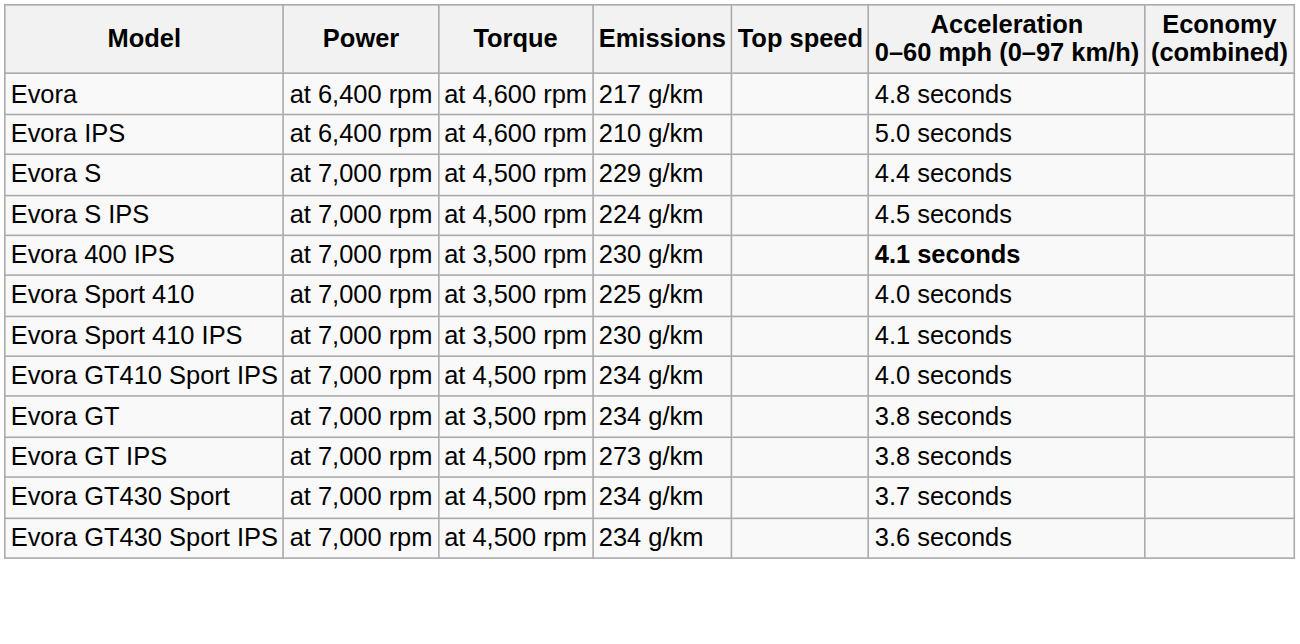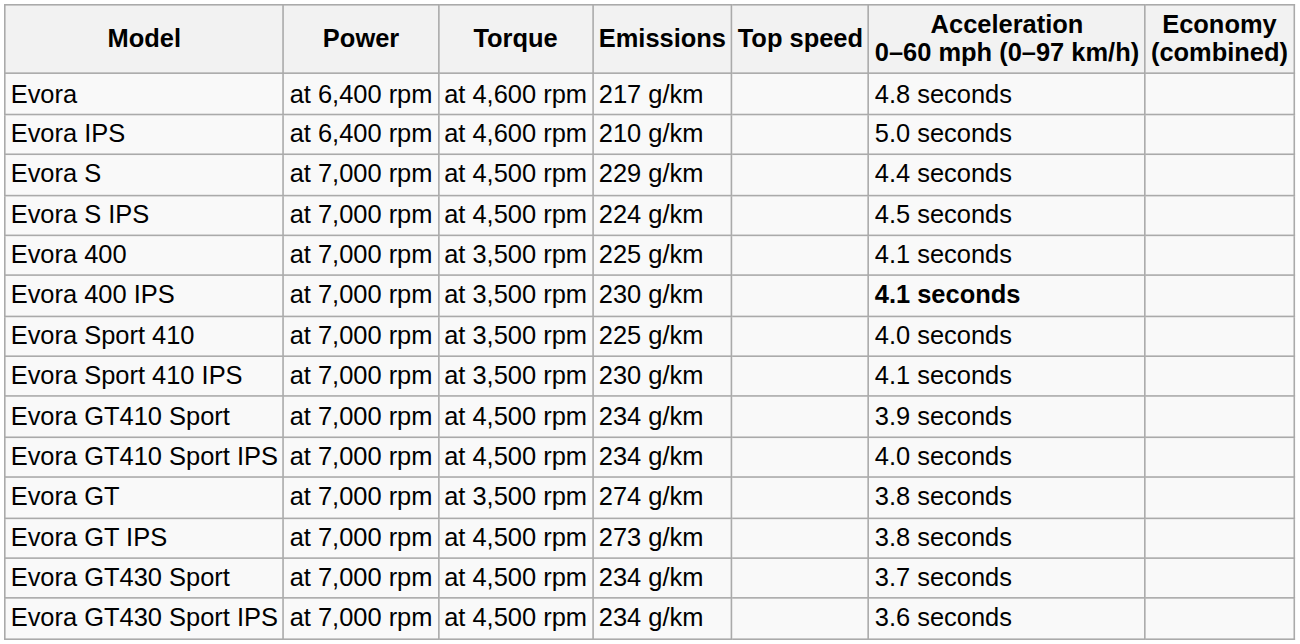+ row: Evora 400 | at 7,000 rpm | at 3,500 rpm | 225 g/km | 4.1 seconds
+ row: Evora GT410 Sport | at 7,000 rpm | at 4,500 rpm | 234 g/km | 3.9 seconds
Evora GT | Emissions: 234 g/km -> 274 g/km
